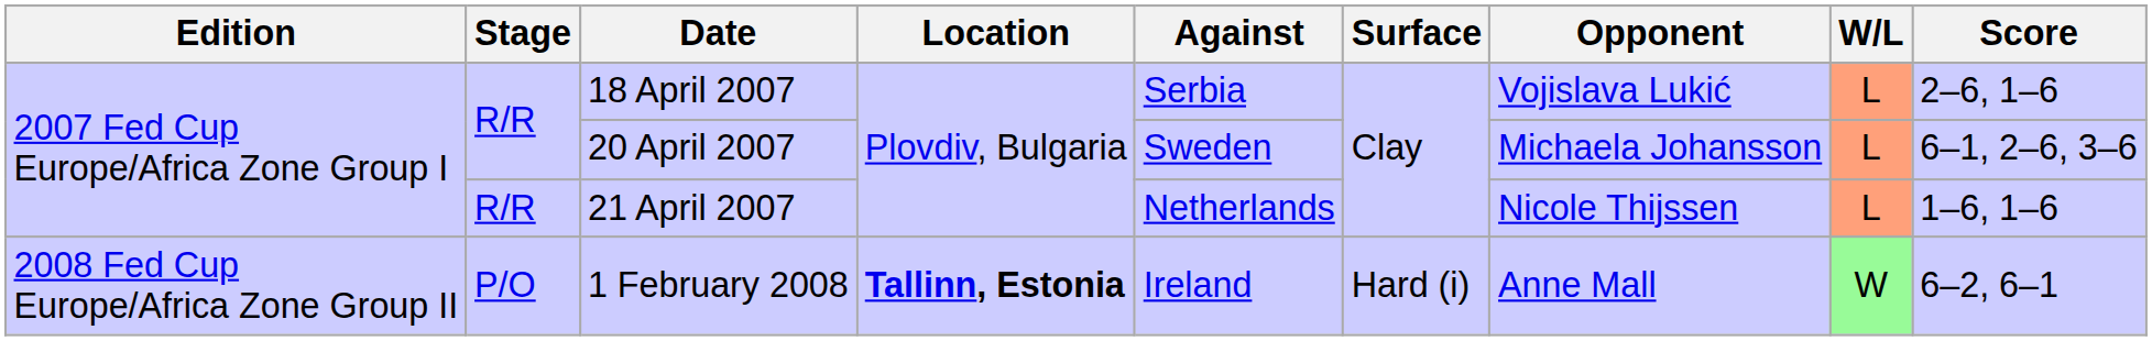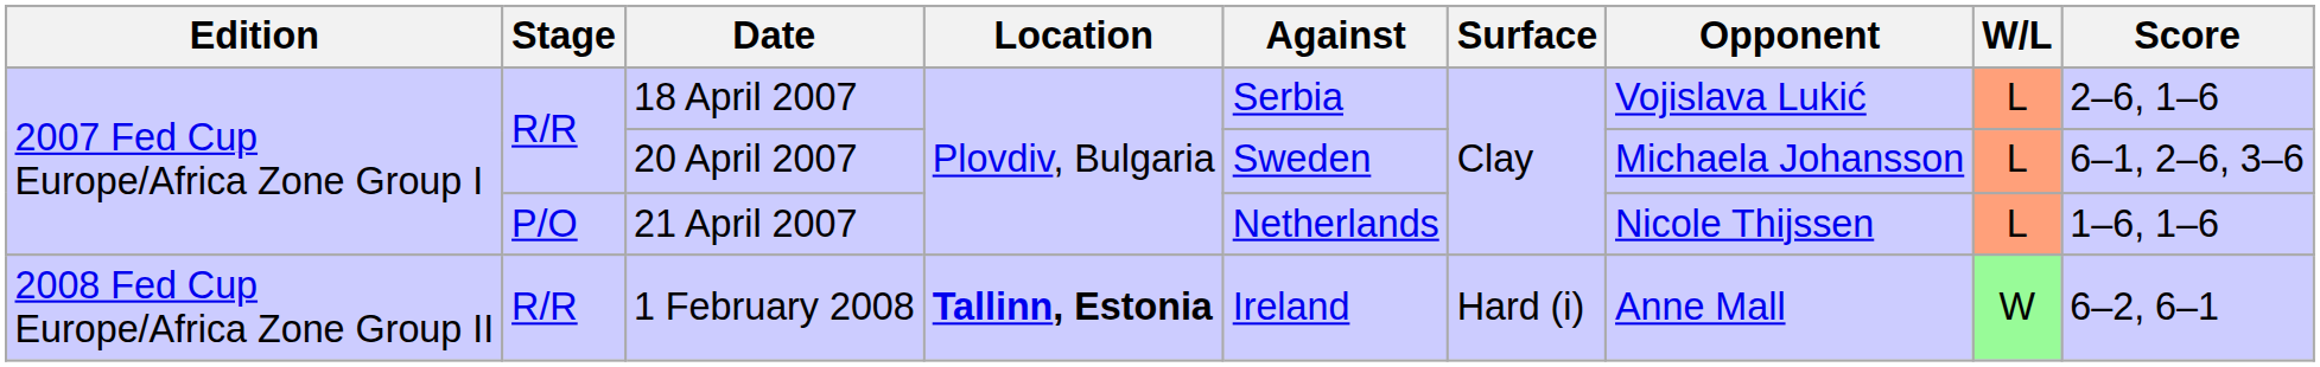21 April 2007 | Stage: R/R -> P/O
1 February 2008 | Stage: P/O -> R/R
